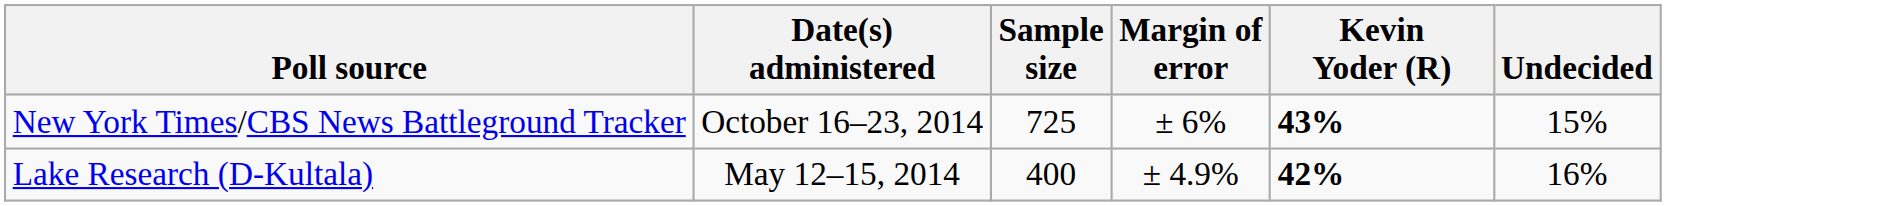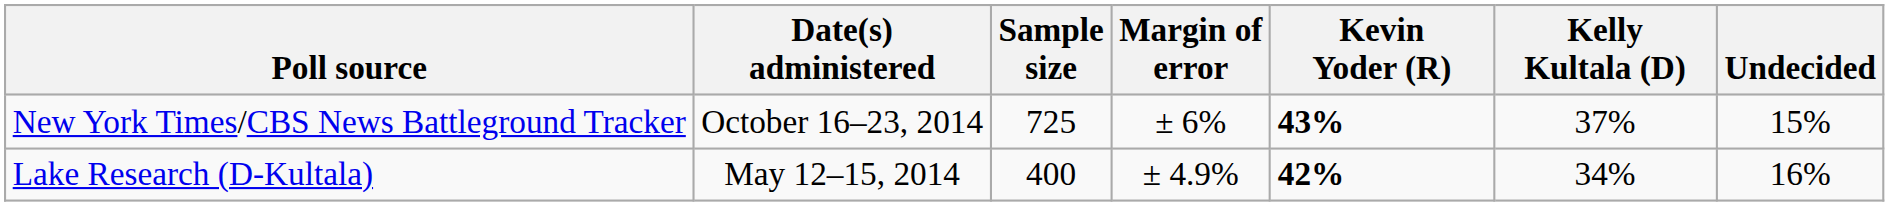+ column: Kelly Kultala (D) | 37% | 34%
